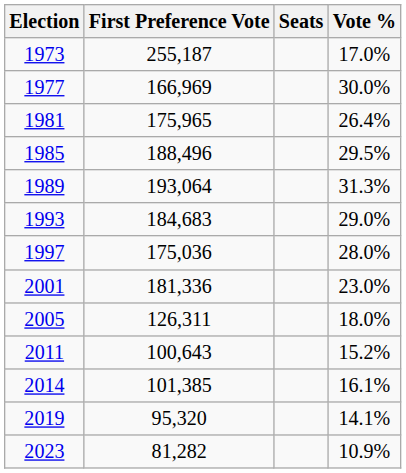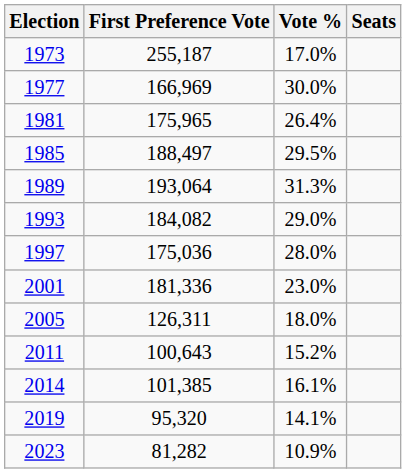columns swapped: Vote % <-> Seats
1985 | First Preference Vote: 188,496 -> 188,497
1993 | First Preference Vote: 184,683 -> 184,082
